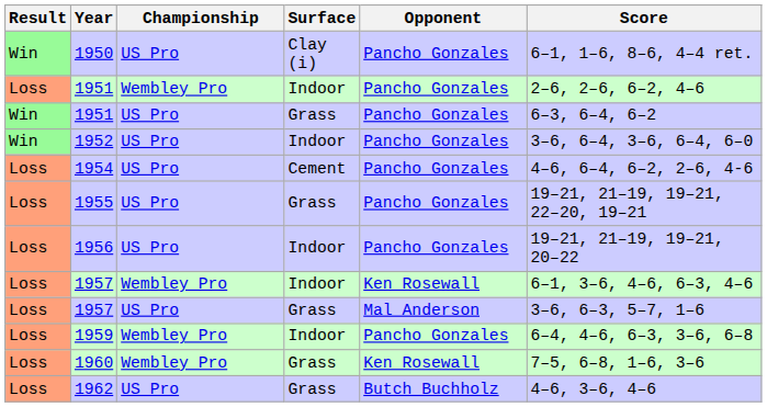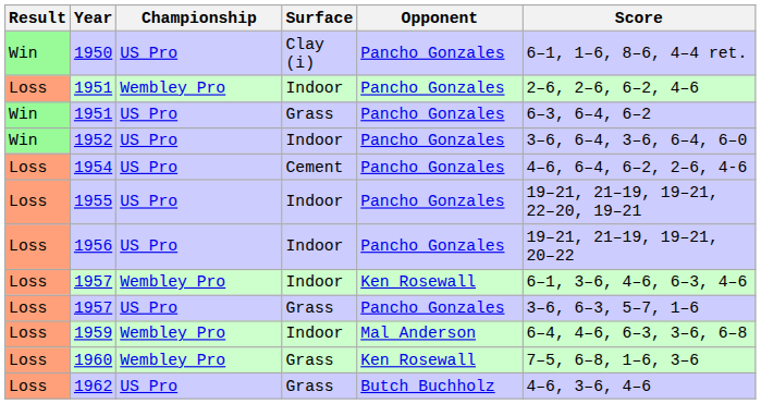1955 | Surface: Grass -> Indoor
1957 / US Pro | Opponent: Mal Anderson -> Pancho Gonzales
1959 | Opponent: Pancho Gonzales -> Mal Anderson
